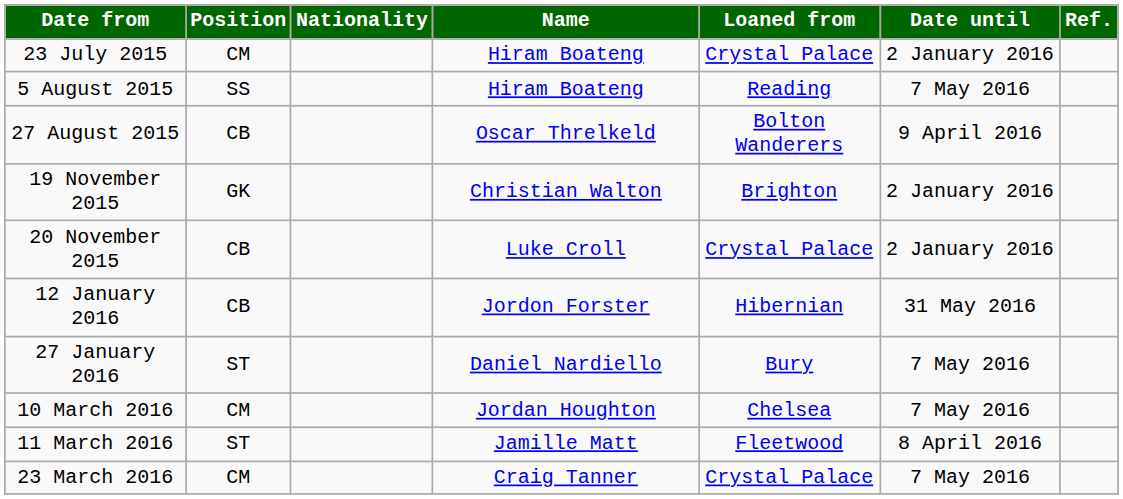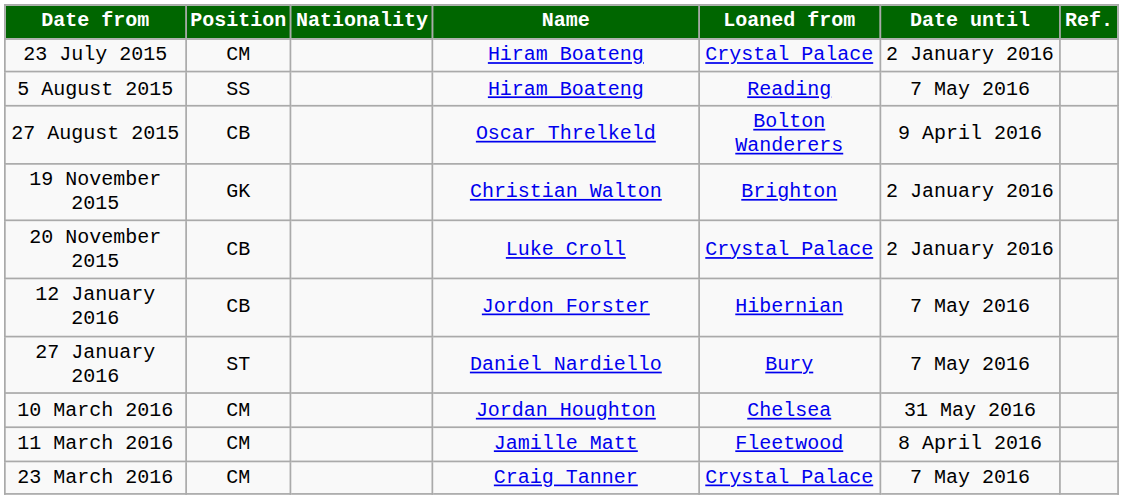12 January 2016 | Date until: 31 May 2016 -> 7 May 2016
10 March 2016 | Date until: 7 May 2016 -> 31 May 2016
11 March 2016 | Position: ST -> CM
